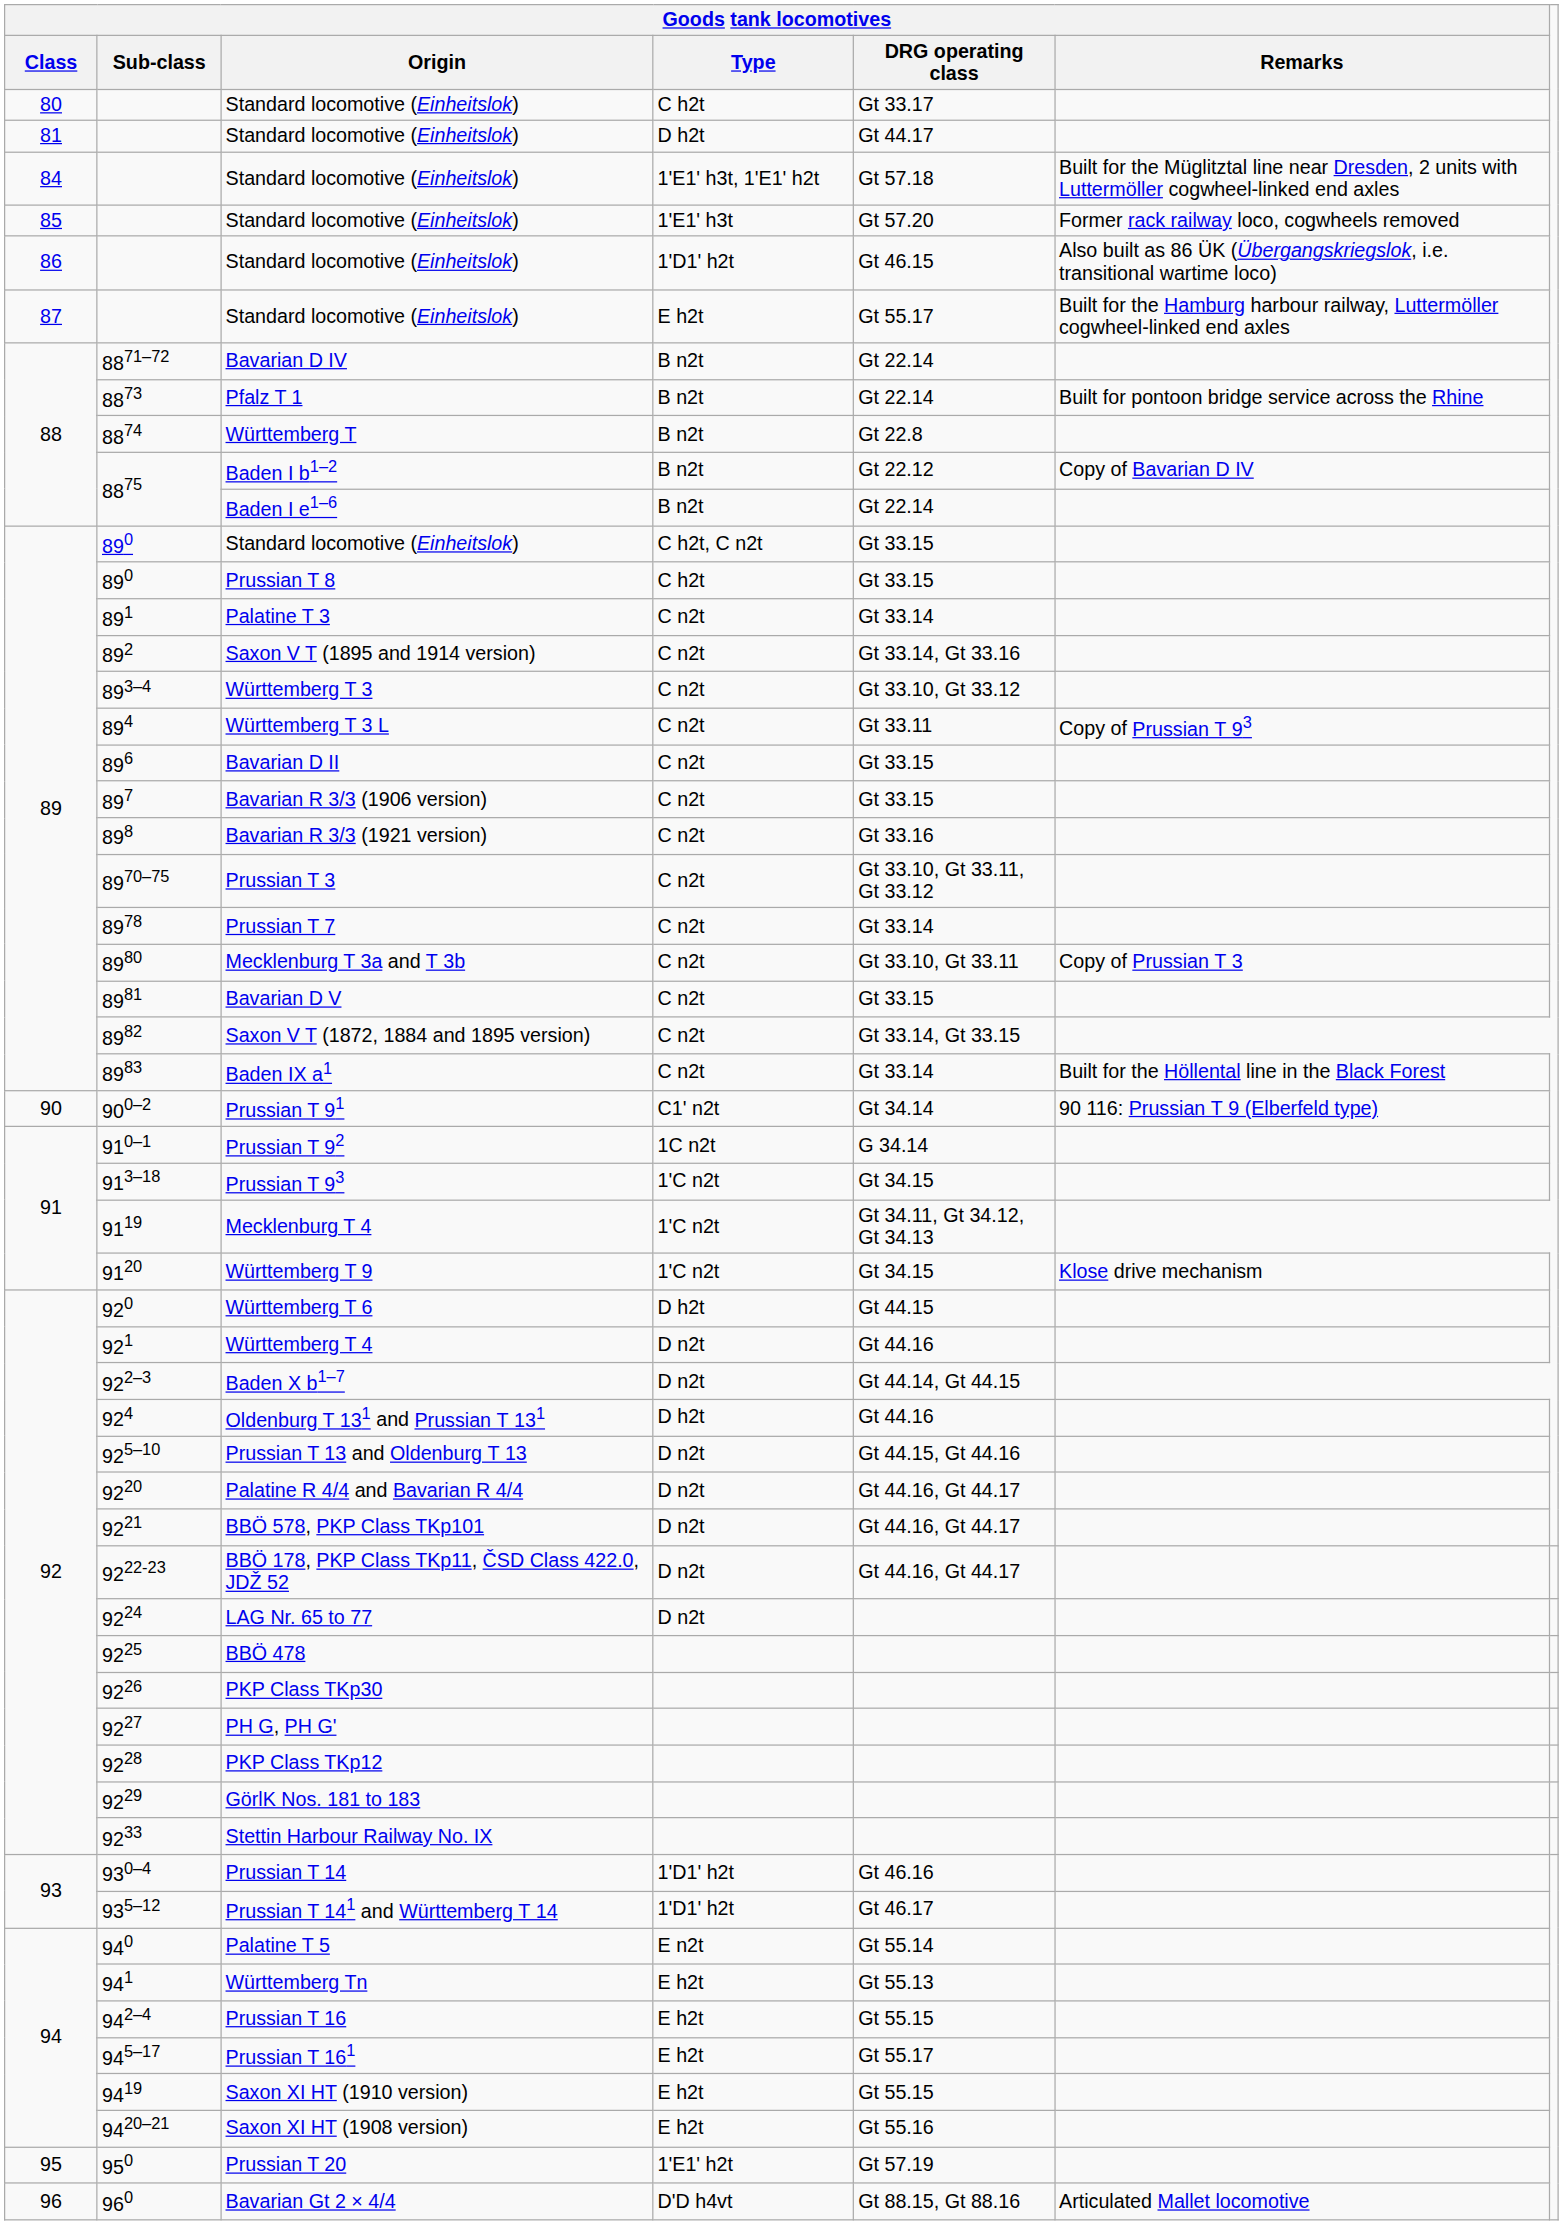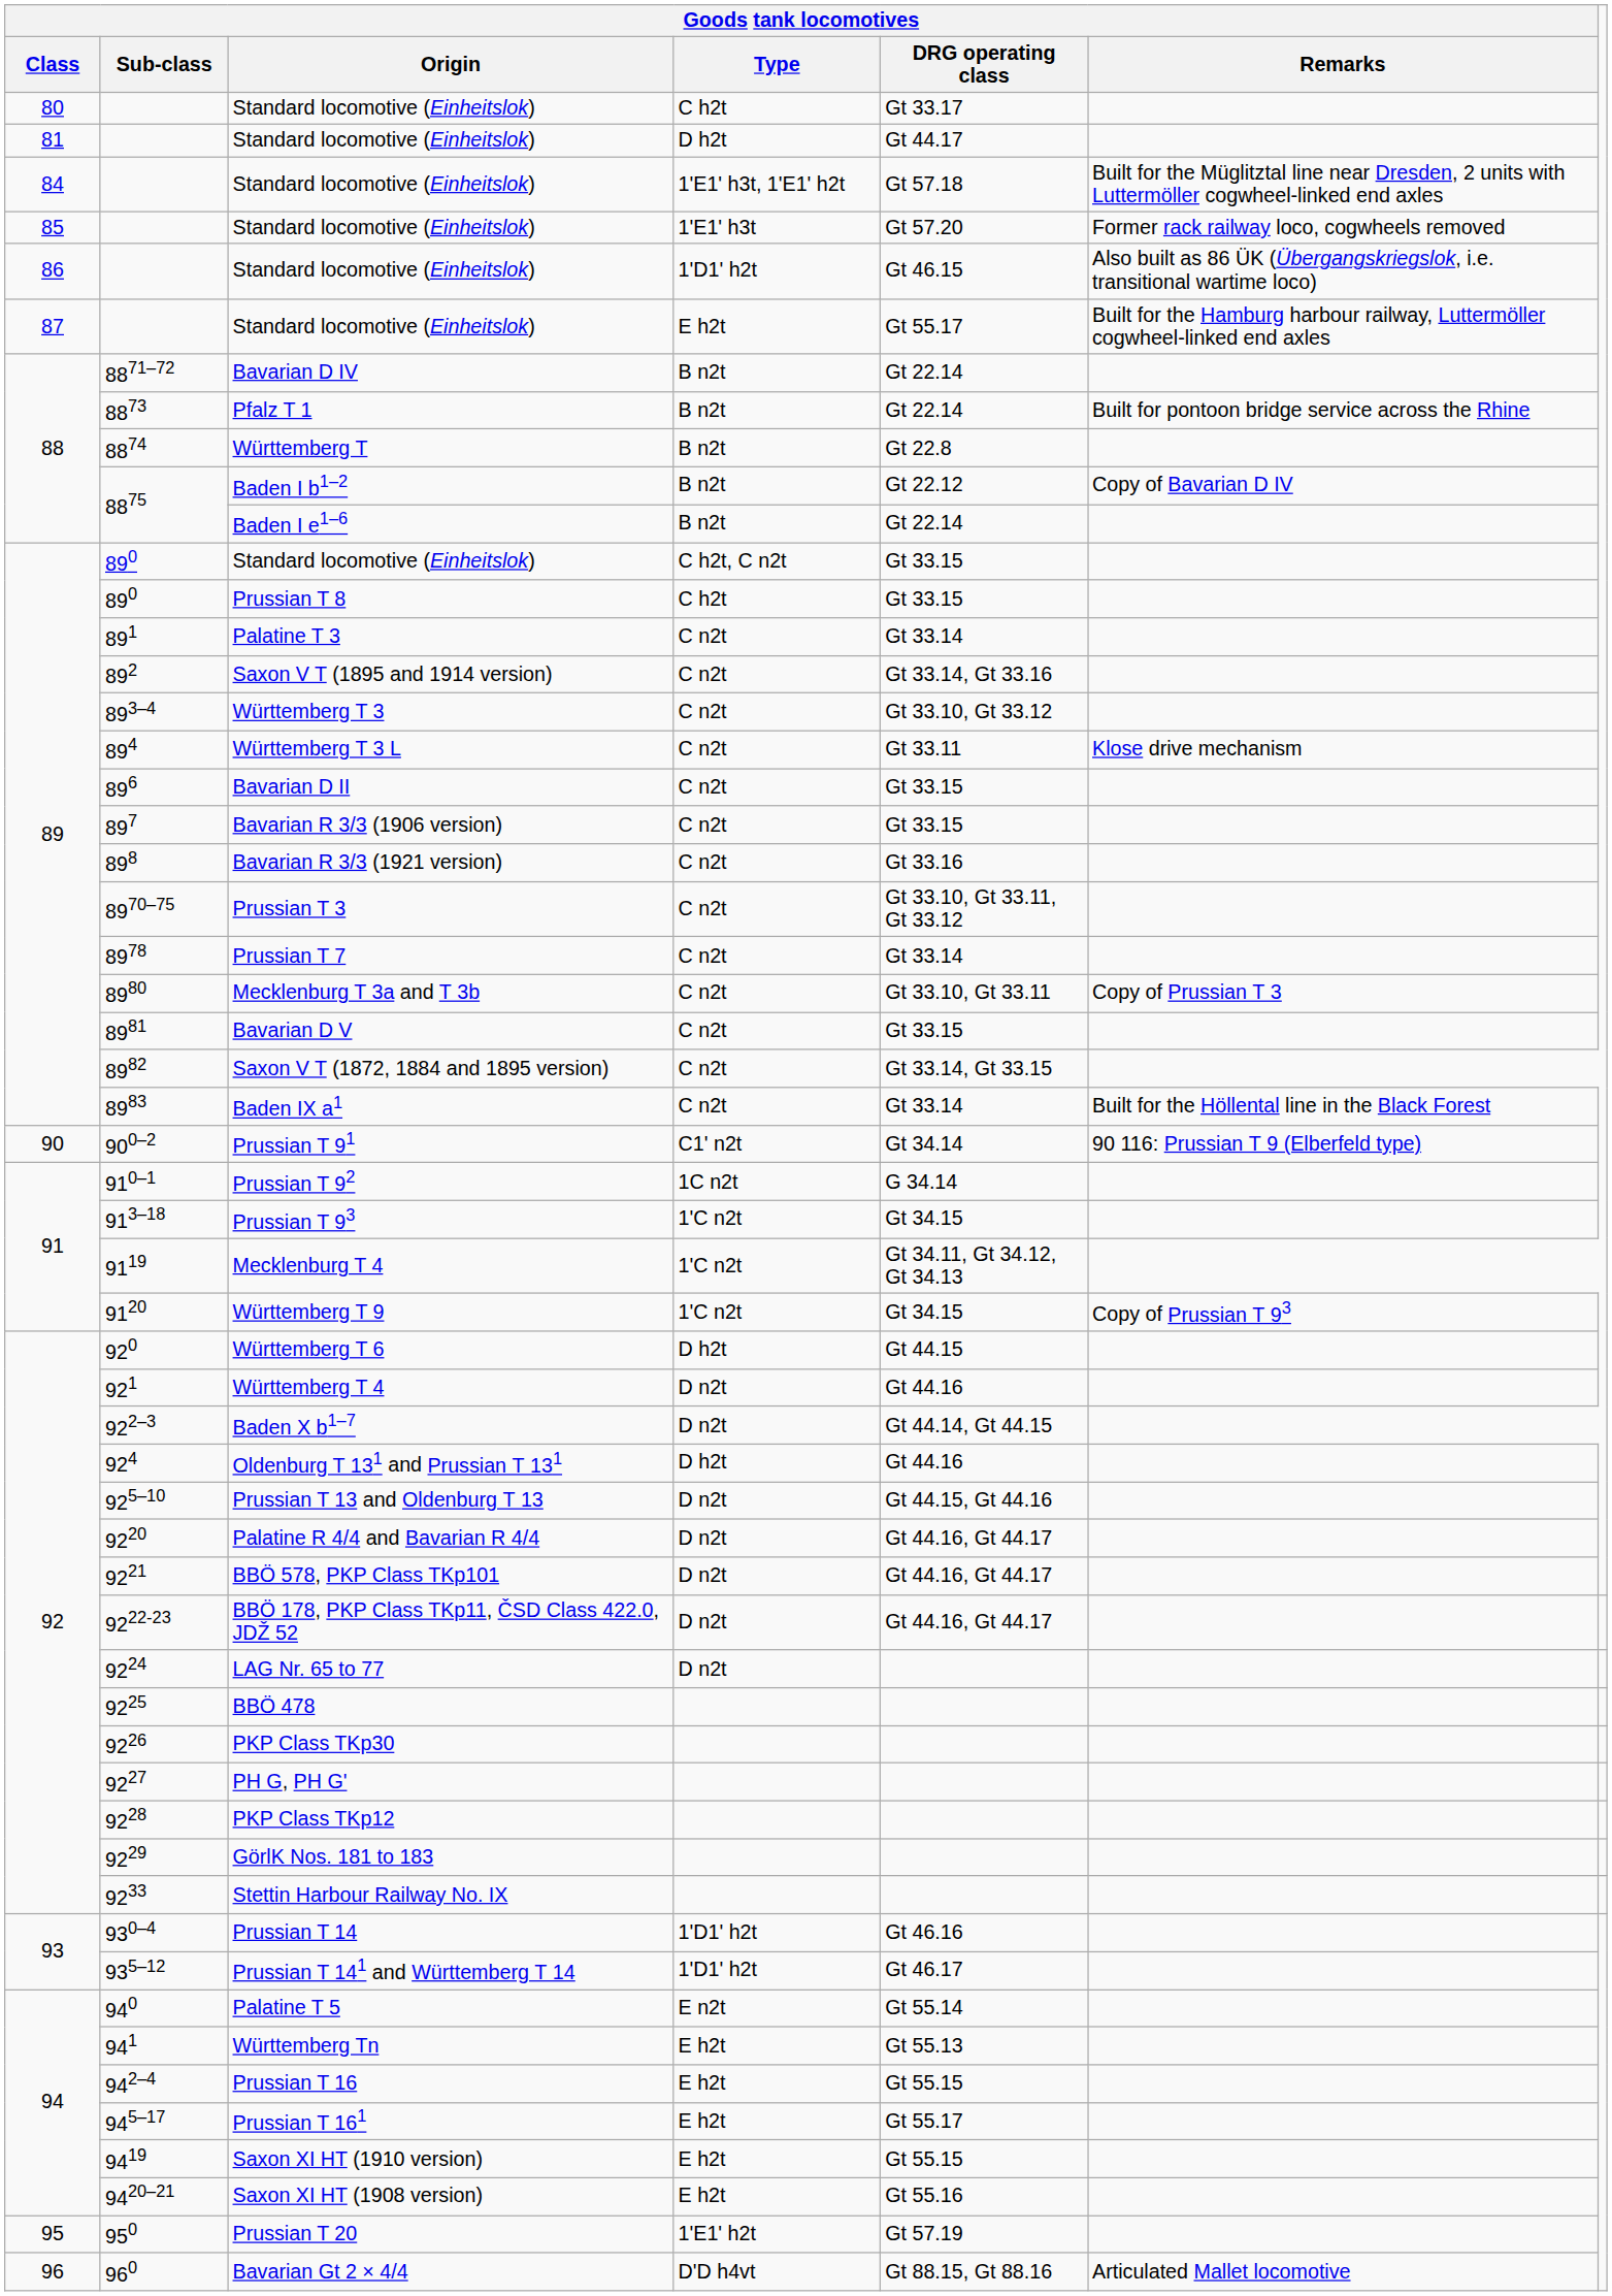Württemberg T 3 L | Goods tank locomotives / Remarks: Copy of Prussian T 93 -> Klose drive mechanism
Württemberg T 9 | Goods tank locomotives / Remarks: Klose drive mechanism -> Copy of Prussian T 93
